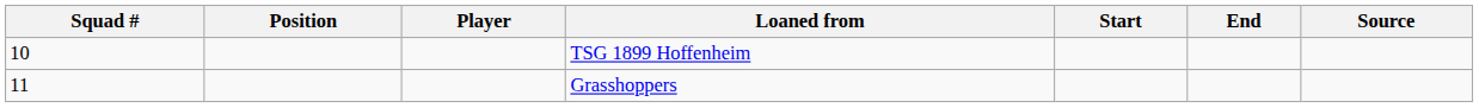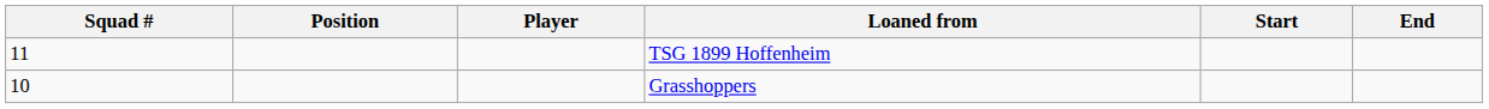- column: Source
TSG 1899 Hoffenheim | Squad #: 10 -> 11
Grasshoppers | Squad #: 11 -> 10
